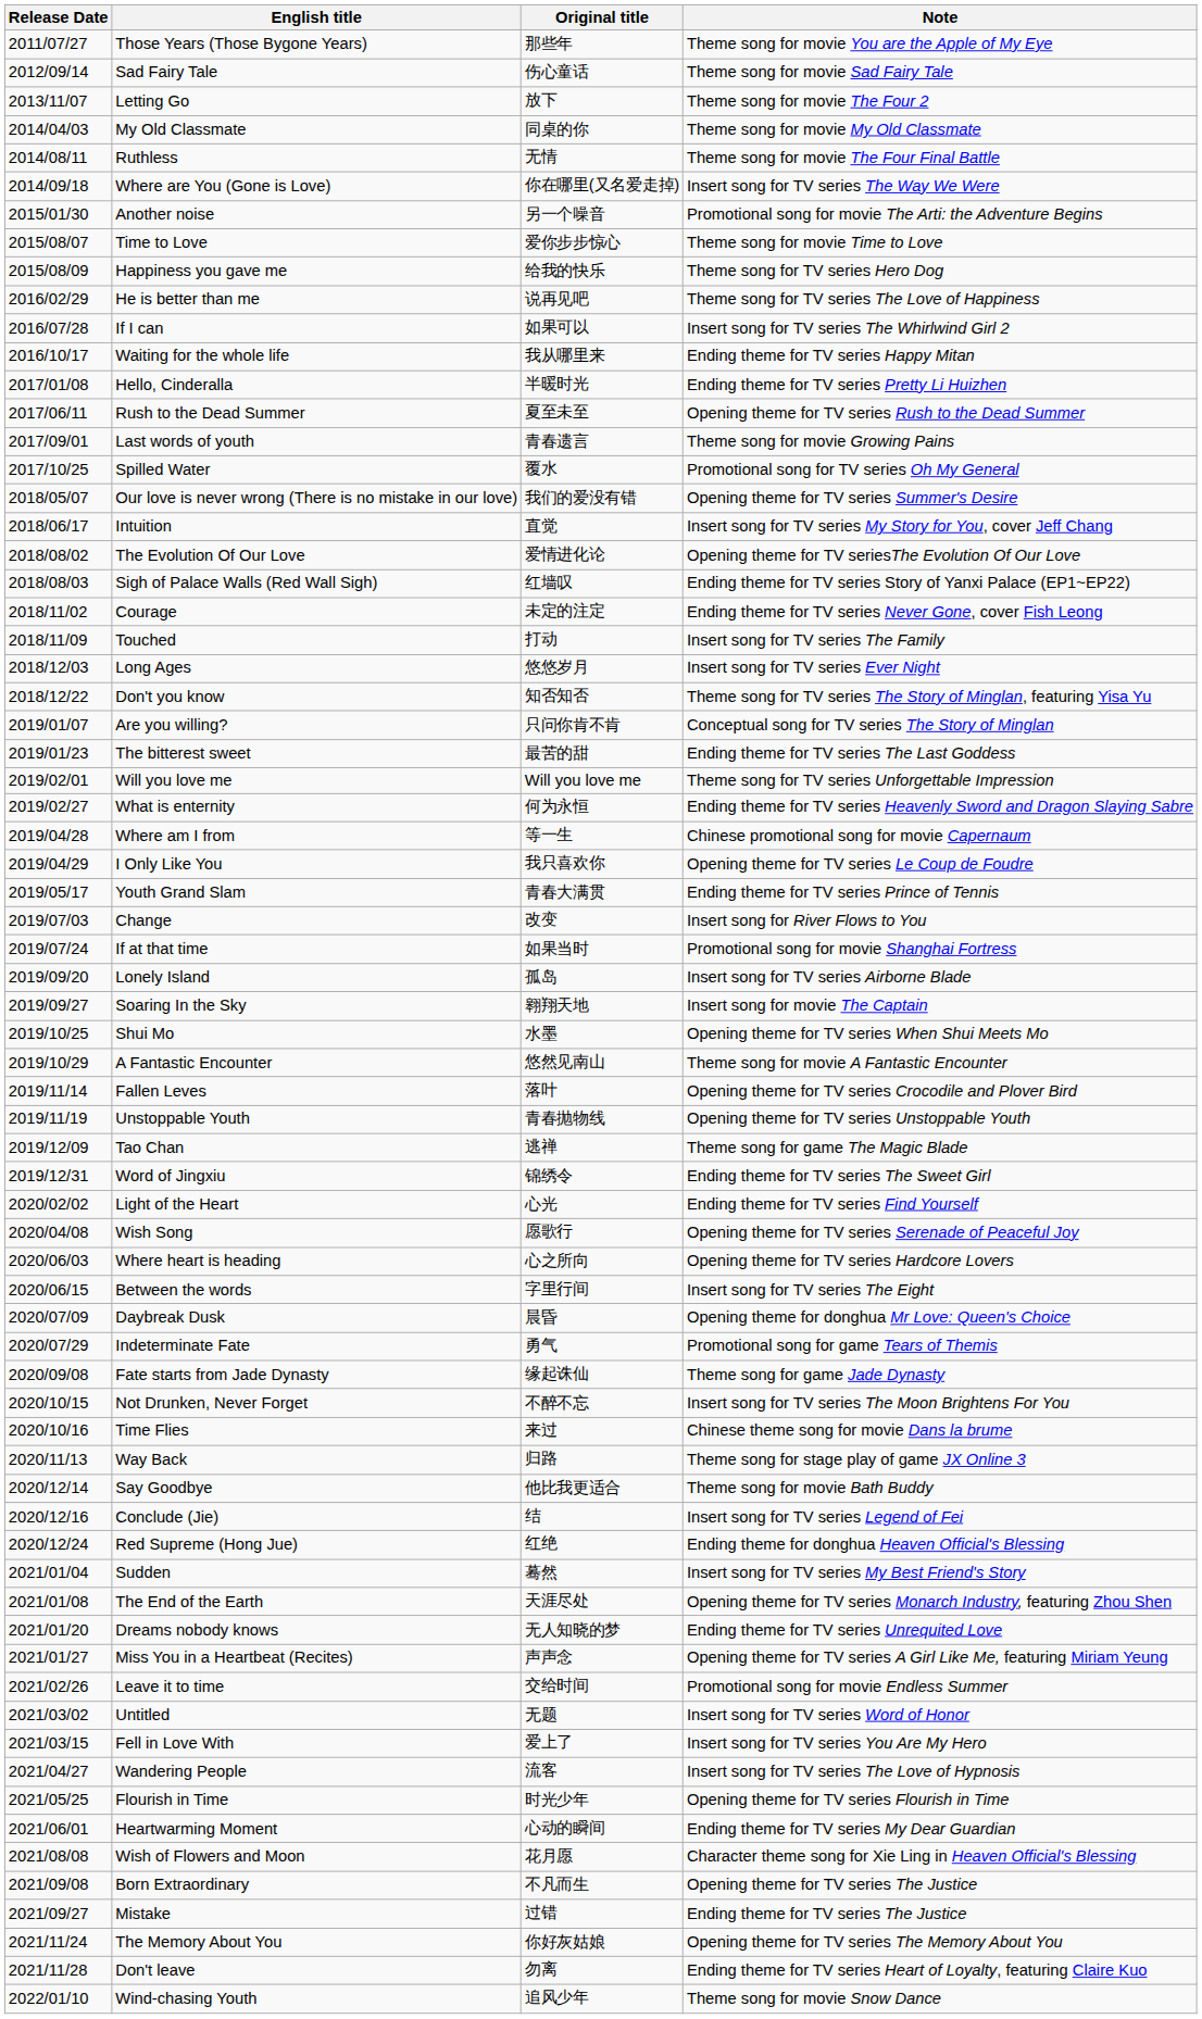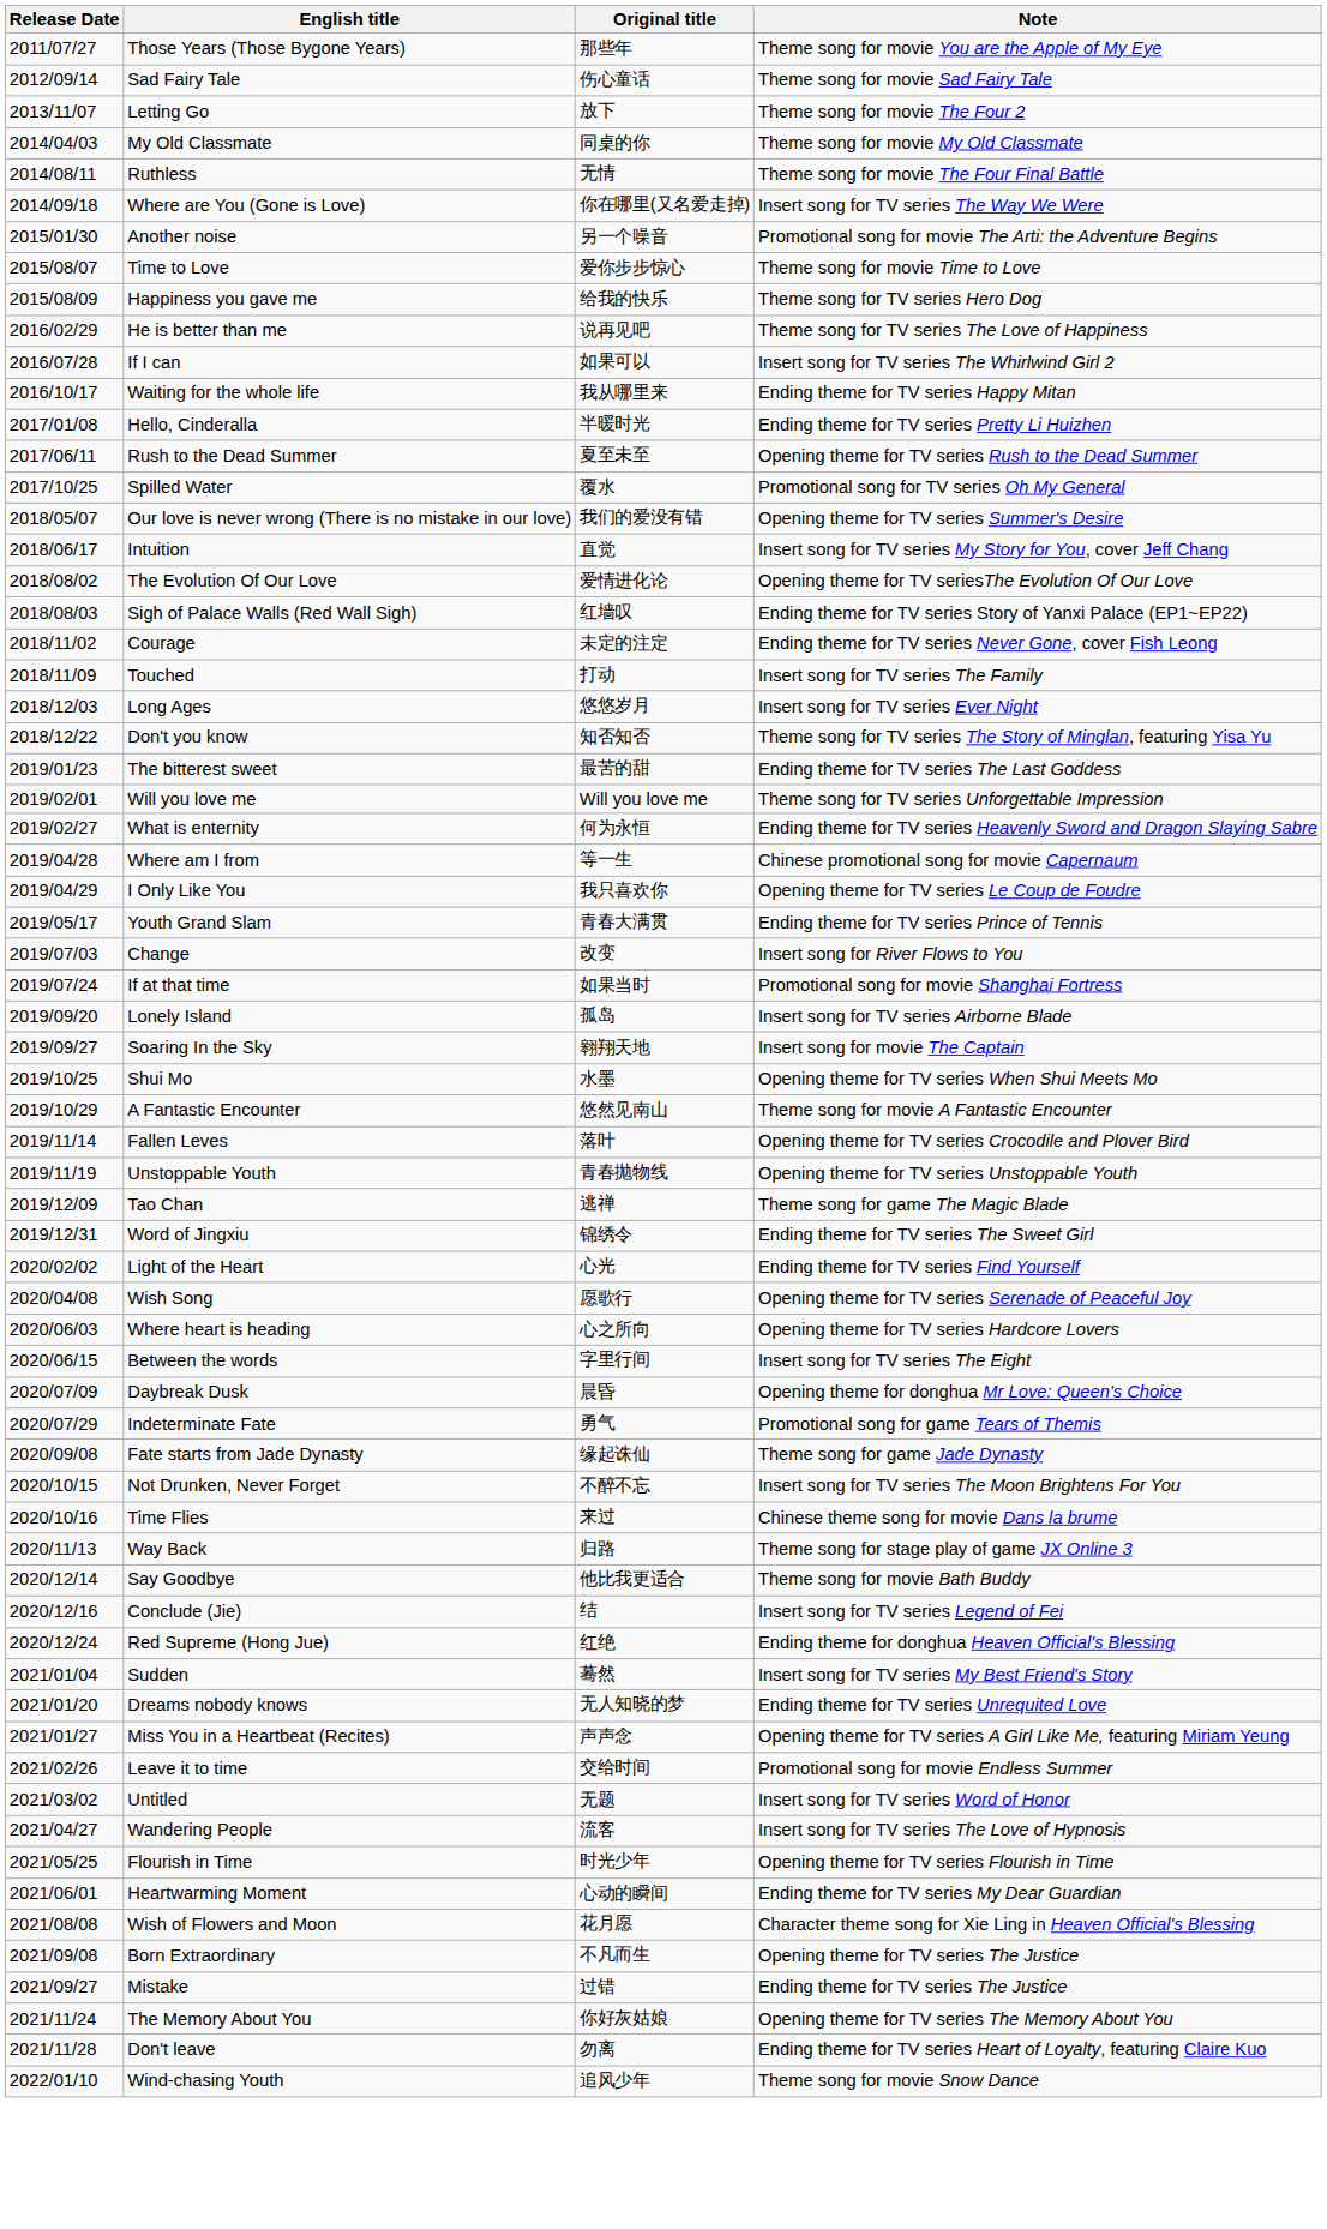- row: 2017/09/01 | Last words of youth | 青春遗言 | Theme song for movie Growing Pains
- row: 2019/01/07 | Are you willing? | 只问你肯不肯 | Conceptual song for TV series The Story of Minglan
- row: 2021/01/08 | The End of the Earth | 天涯尽处 | Opening theme for TV series Monarch Industry, featuring Zhou Shen
- row: 2021/03/15 | Fell in Love With | 爱上了 | Insert song for TV series You Are My Hero
